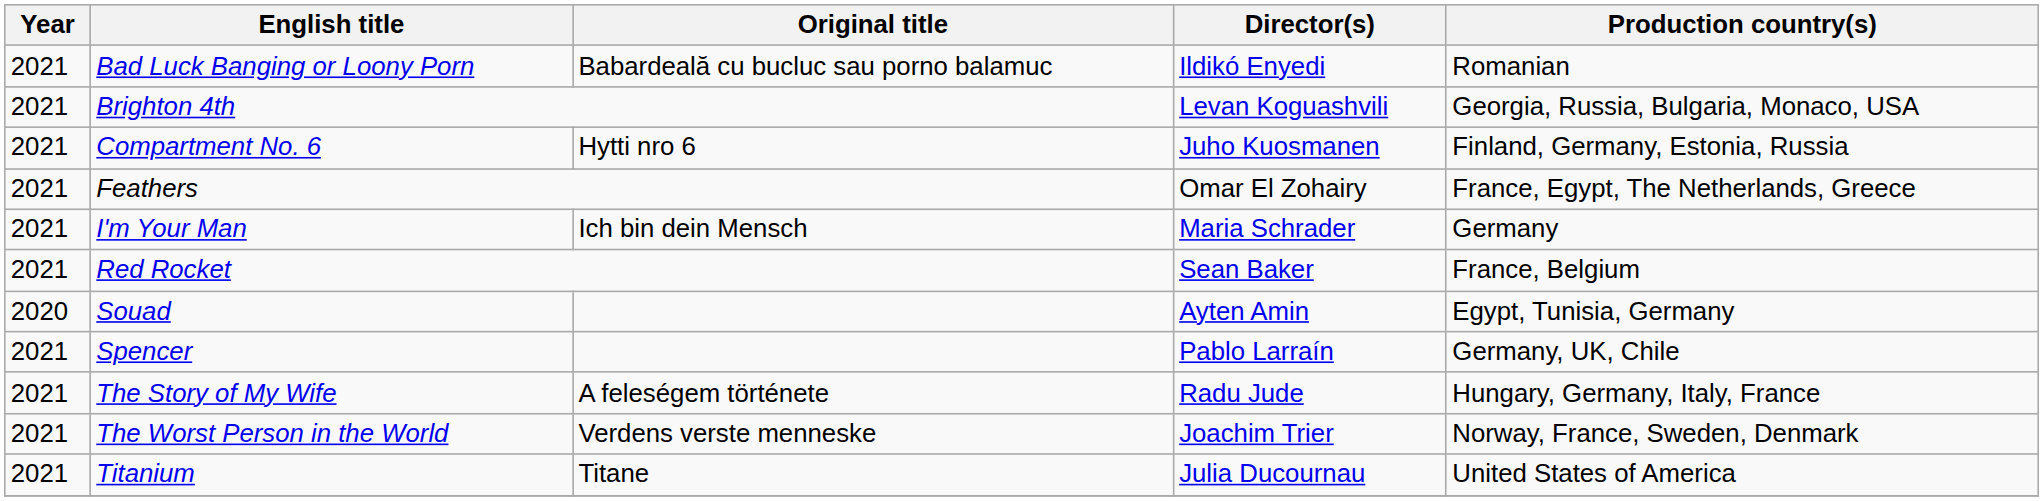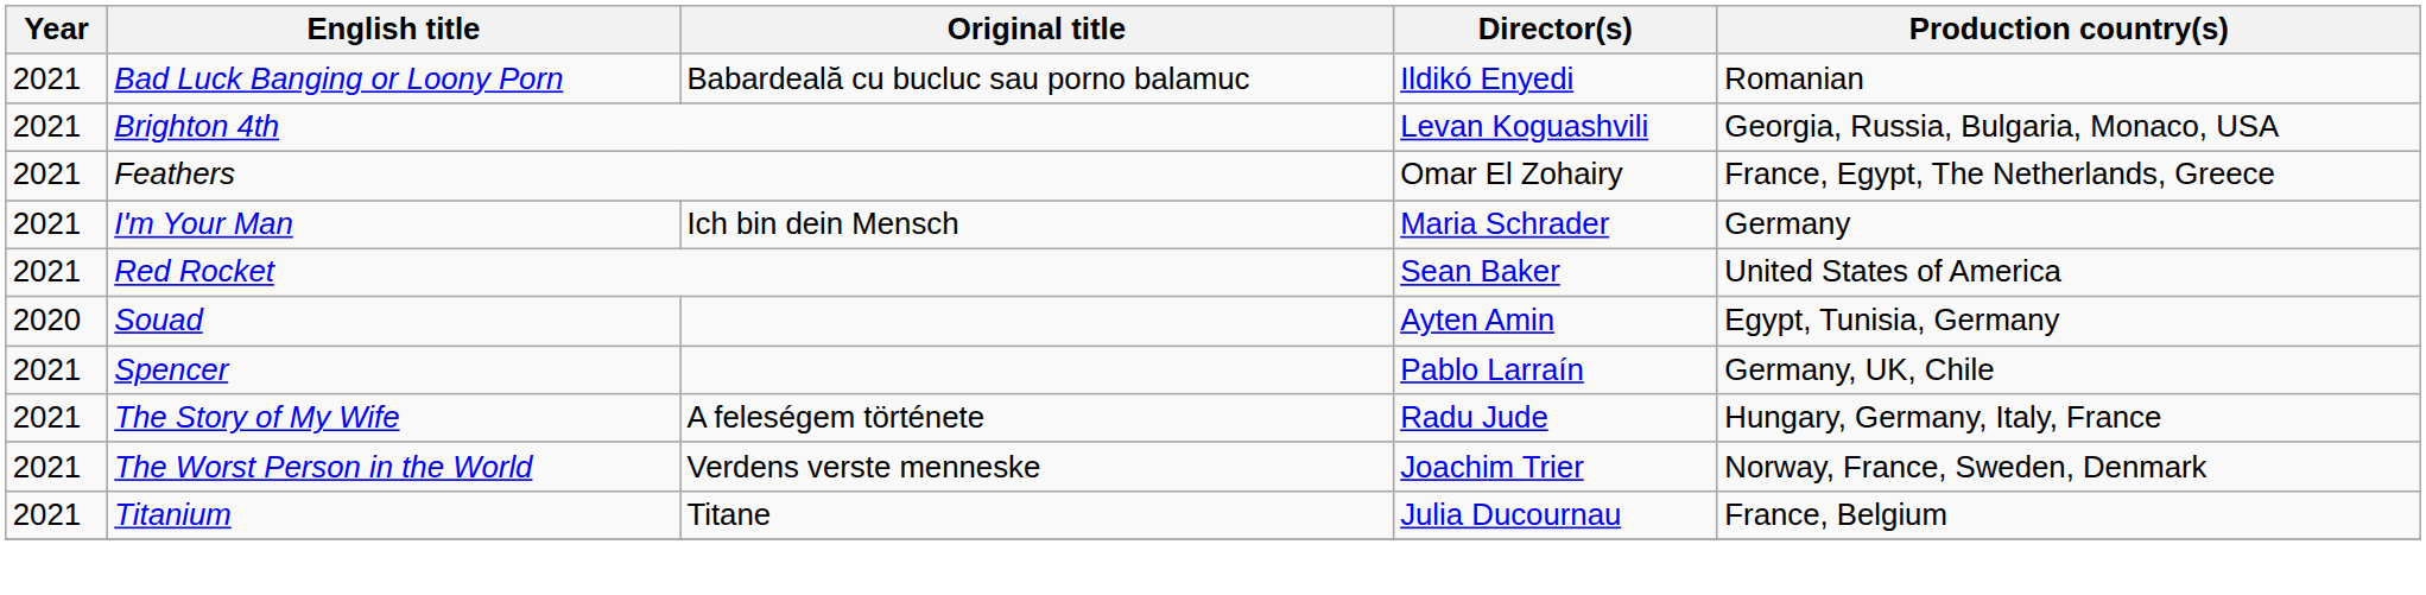- row: 2021 | Compartment No. 6 | Hytti nro 6 | Juho Kuosmanen | Finland, Germany, Estonia, Russia
Red Rocket | Production country(s): France, Belgium -> United States of America
Titanium | Production country(s): United States of America -> France, Belgium
